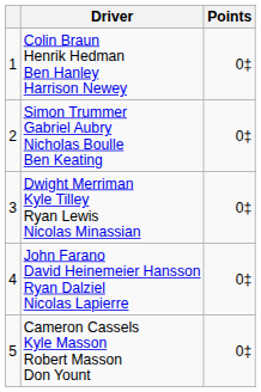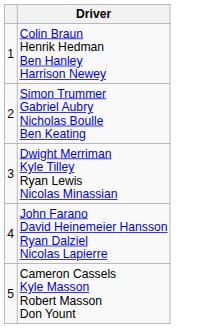- column: Points | 0‡ | 0‡ | 0‡ | 0‡ | 0‡
